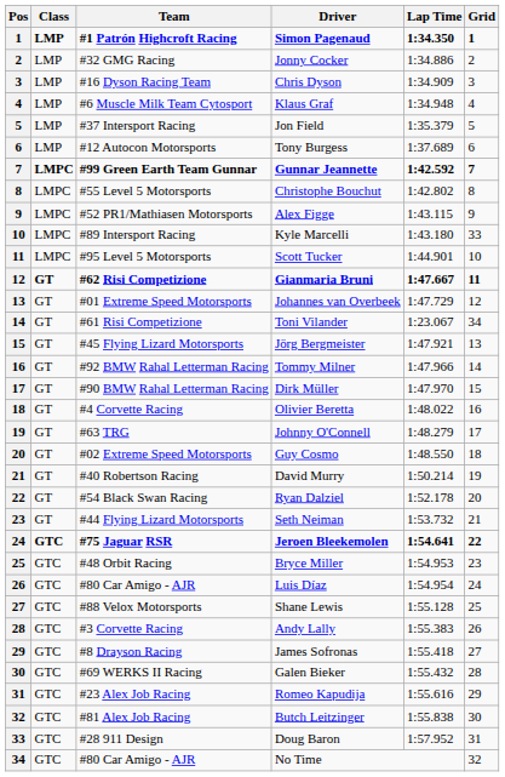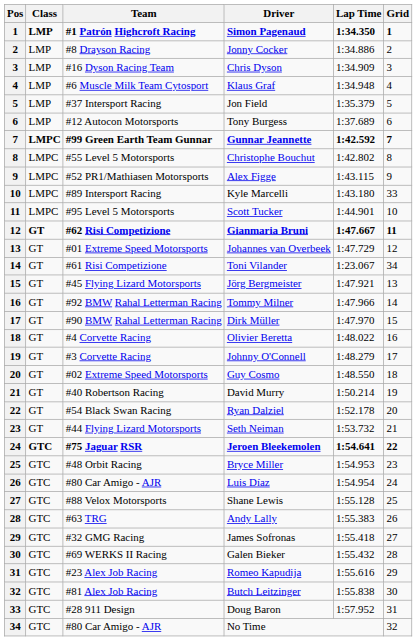Jonny Cocker | Team: #32 GMG Racing -> #8 Drayson Racing
Johnny O'Connell | Team: #63 TRG -> #3 Corvette Racing
Andy Lally | Team: #3 Corvette Racing -> #63 TRG
James Sofronas | Team: #8 Drayson Racing -> #32 GMG Racing
